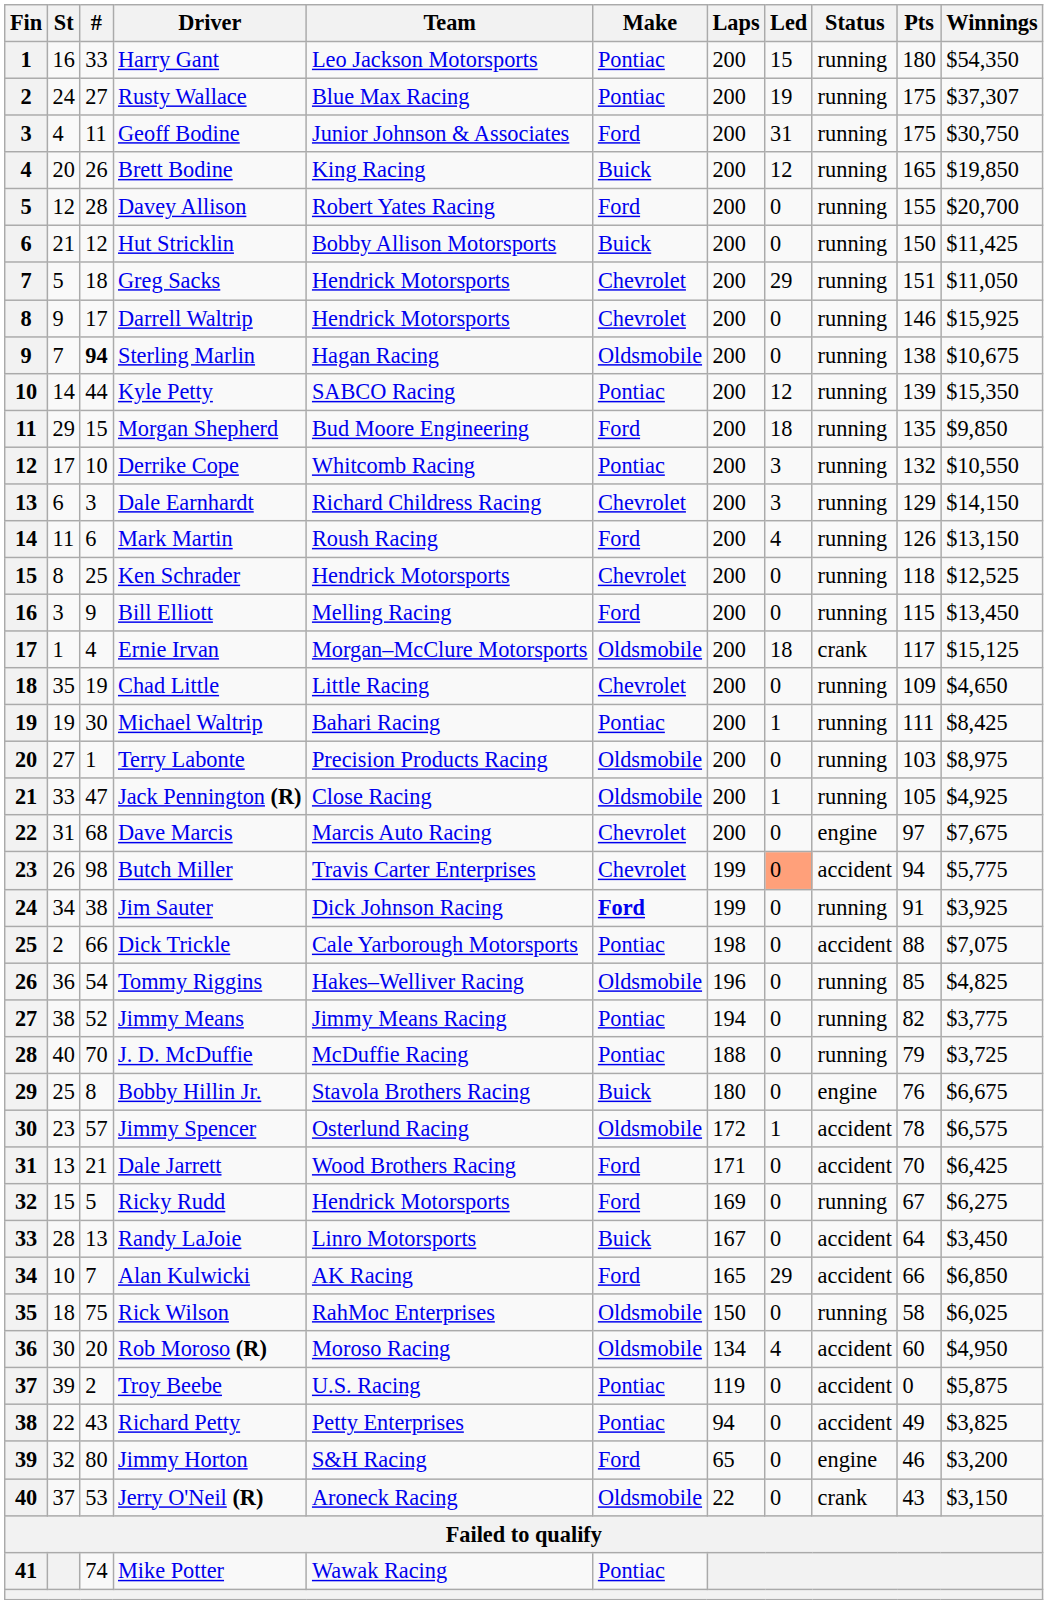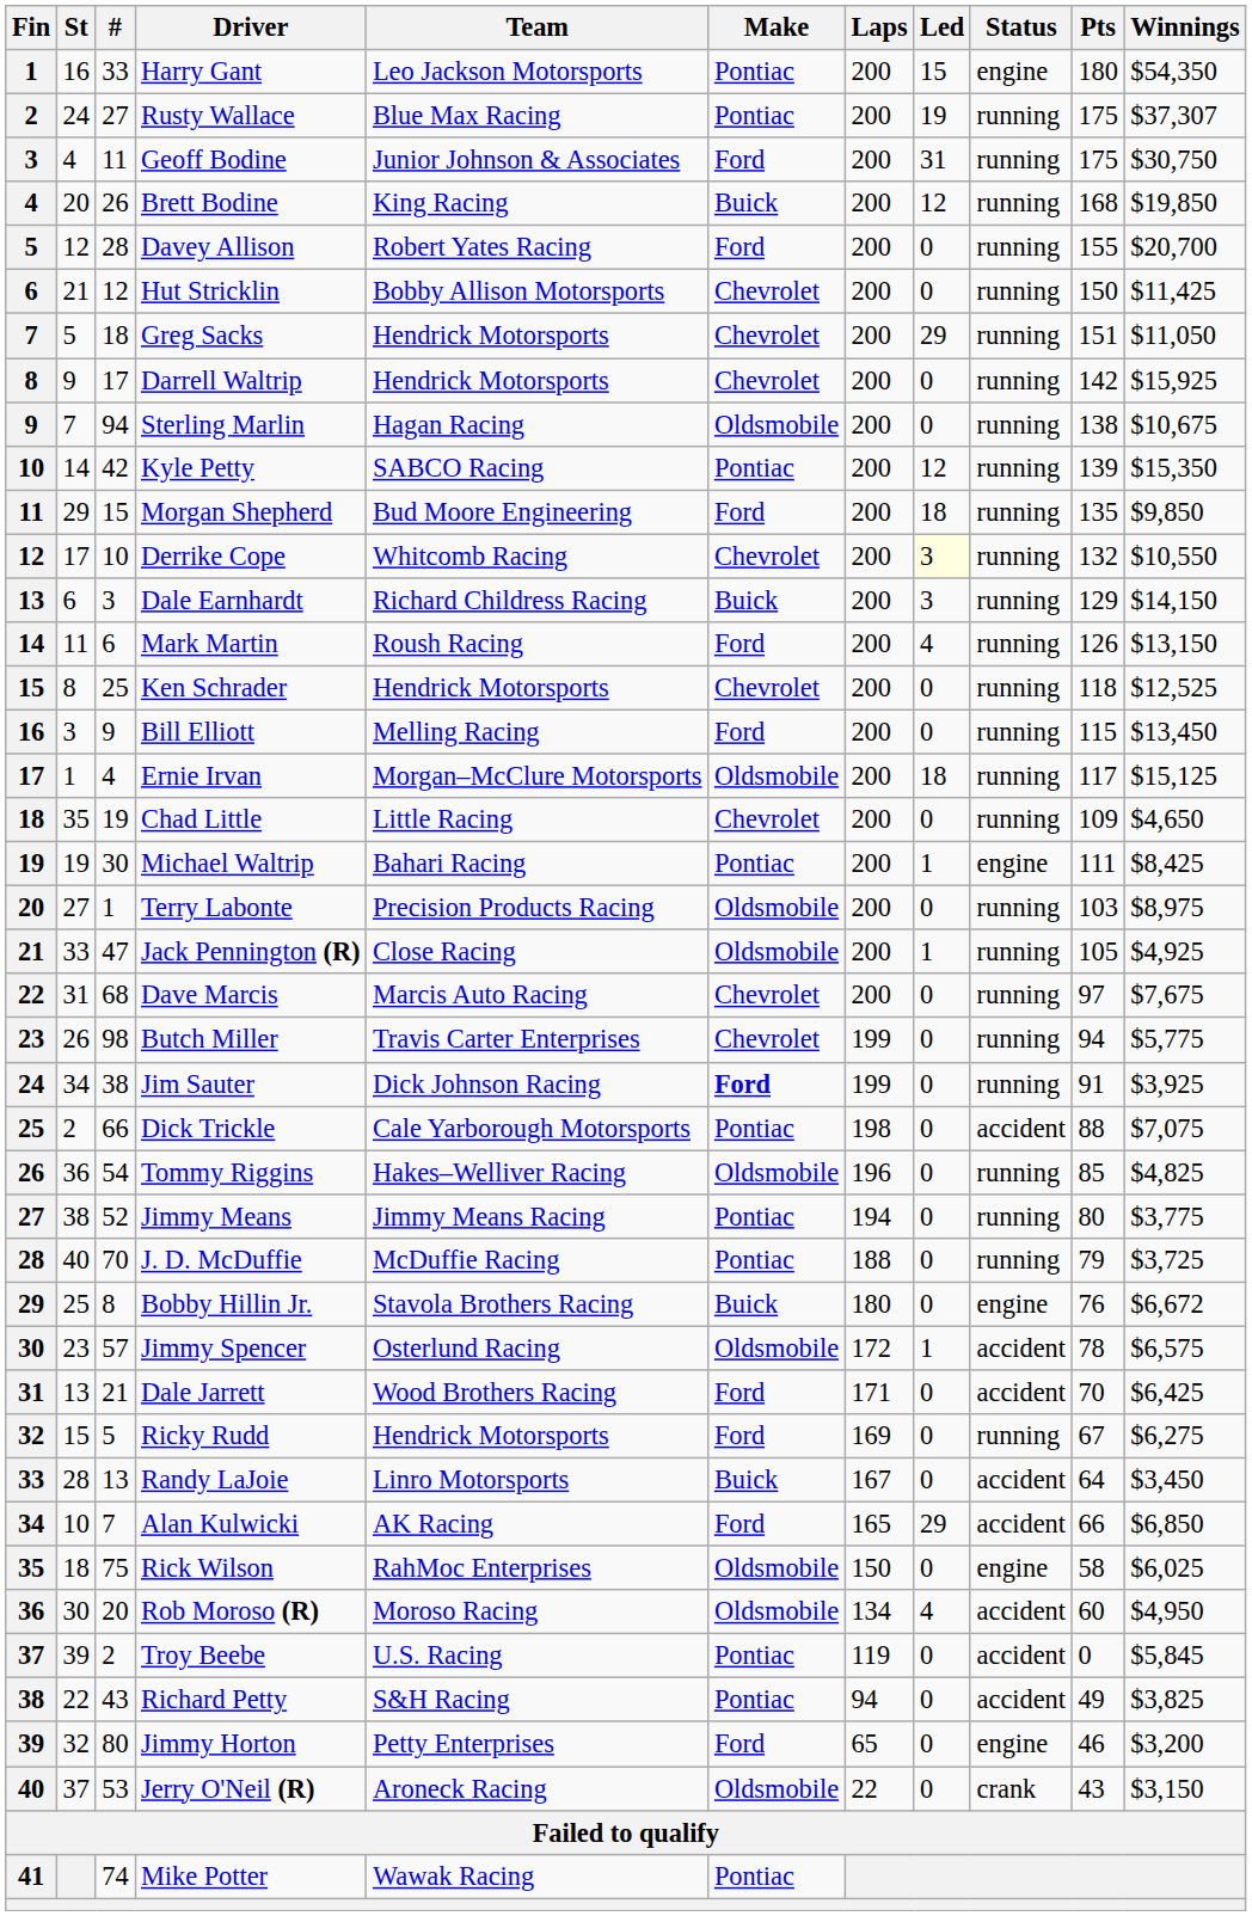Harry Gant | Status: running -> engine
Brett Bodine | Pts: 165 -> 168
Hut Stricklin | Make: Buick -> Chevrolet
Darrell Waltrip | Pts: 146 -> 142
Sterling Marlin | #: bold -> normal
Kyle Petty | #: 44 -> 42
Derrike Cope | Make: Pontiac -> Chevrolet
Derrike Cope | Led: no background -> lightyellow background
Dale Earnhardt | Make: Chevrolet -> Buick
Ernie Irvan | Status: crank -> running
Michael Waltrip | Status: running -> engine
Dave Marcis | Status: engine -> running
Butch Miller | Led: lightsalmon background -> no background
Butch Miller | Status: accident -> running
Jimmy Means | Pts: 82 -> 80
Bobby Hillin Jr. | Winnings: $6,675 -> $6,672
Rick Wilson | Status: running -> engine
Troy Beebe | Winnings: $5,875 -> $5,845
Richard Petty | Team: Petty Enterprises -> S&H Racing
Jimmy Horton | Team: S&H Racing -> Petty Enterprises
